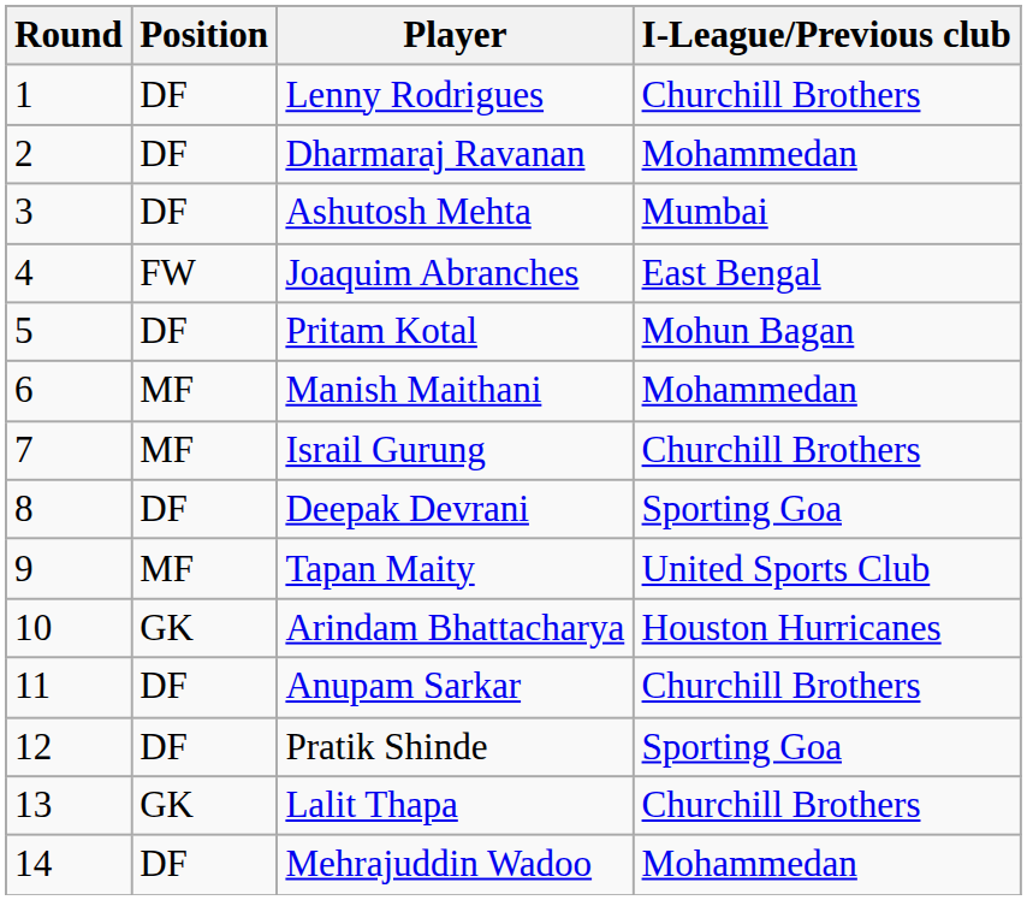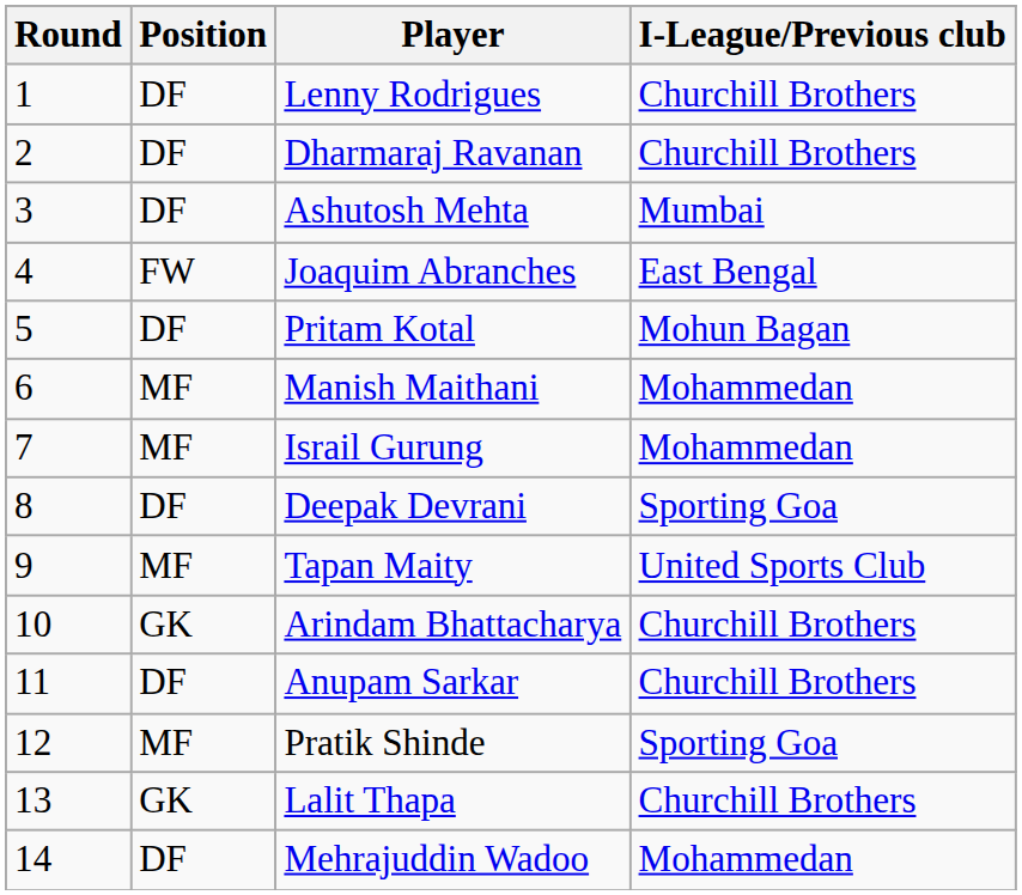Dharmaraj Ravanan | I-League/Previous club: Mohammedan -> Churchill Brothers
Israil Gurung | I-League/Previous club: Churchill Brothers -> Mohammedan
Arindam Bhattacharya | I-League/Previous club: Houston Hurricanes -> Churchill Brothers
Pratik Shinde | Position: DF -> MF
